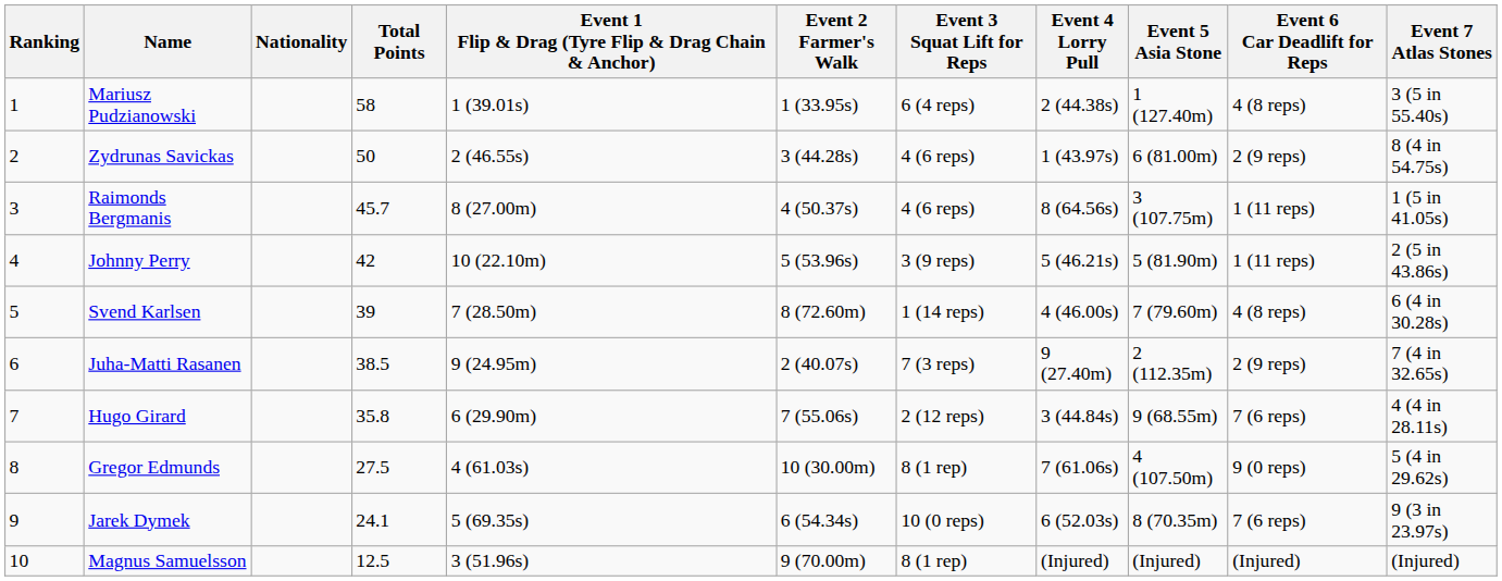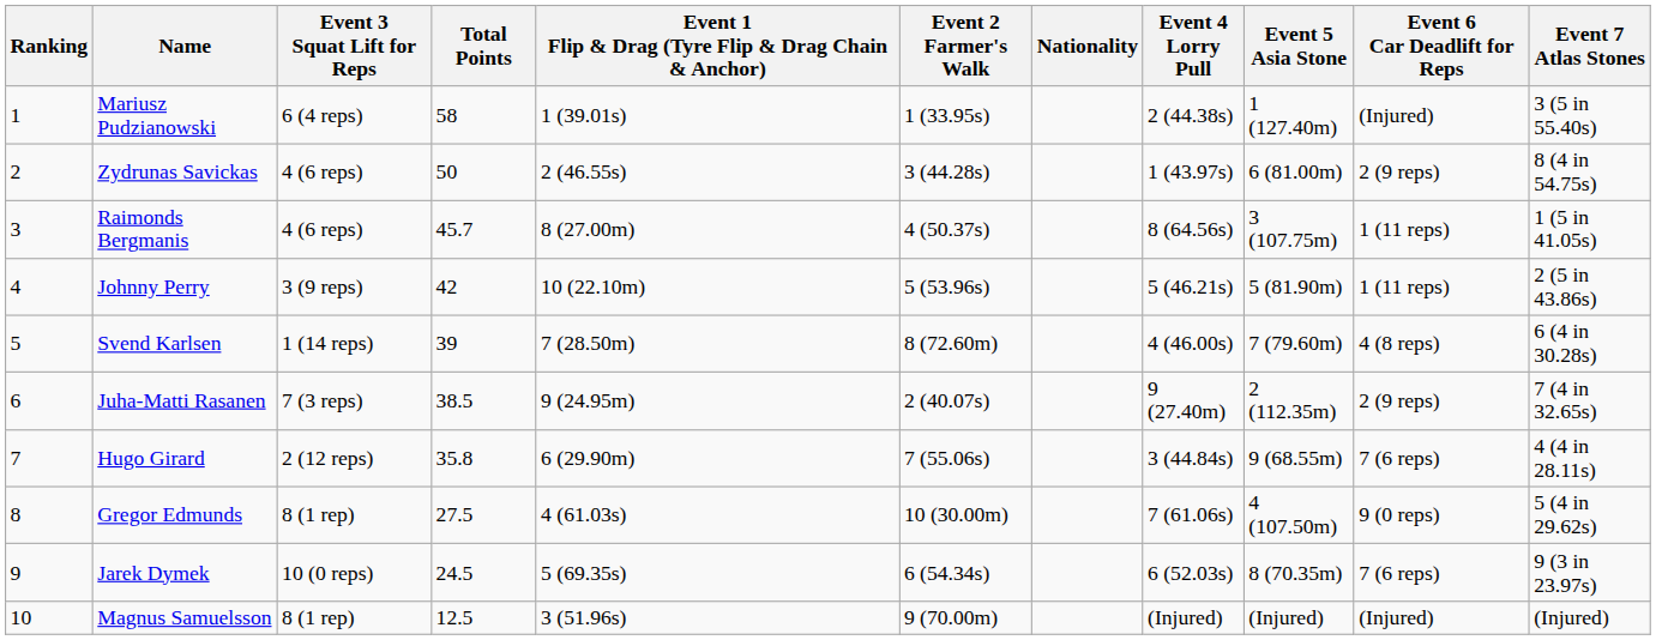columns swapped: Nationality <-> Event 3 Squat Lift for Reps
Mariusz Pudzianowski | Event 6 Car Deadlift for Reps: 4 (8 reps) -> (Injured)
Jarek Dymek | Total Points: 24.1 -> 24.5
